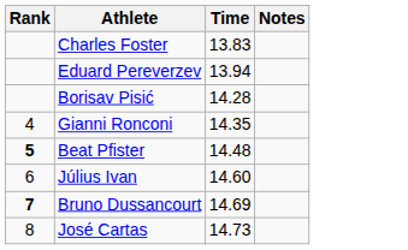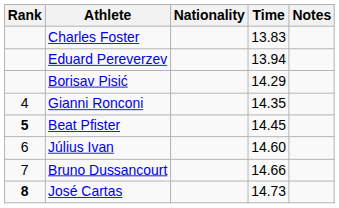+ column: Nationality
Borisav Pisić | Time: 14.28 -> 14.29
Beat Pfister | Time: 14.48 -> 14.45
Bruno Dussancourt | Rank: bold -> normal
Bruno Dussancourt | Time: 14.69 -> 14.66
José Cartas | Rank: normal -> bold
